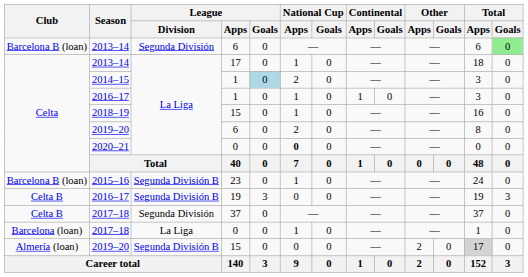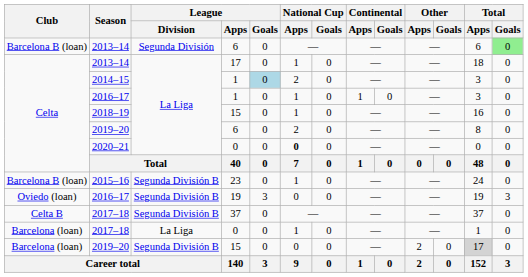2016–17 / 19 | Club: Celta B -> Oviedo (loan)
2017–18 / 37 | League / Division: Segunda División -> Segunda División B
2019–20 / 15 | Club: Almería (loan) -> Barcelona (loan)
